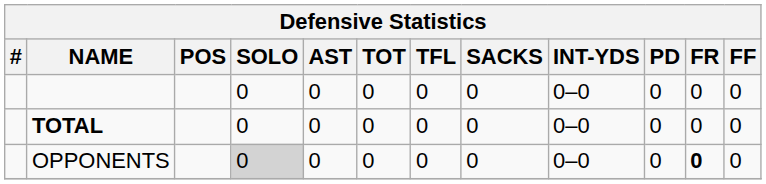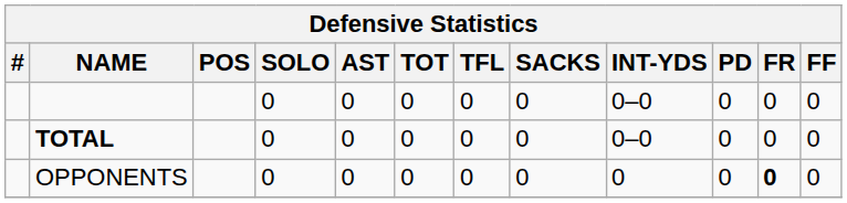OPPONENTS | SOLO: lightgrey background -> no background
OPPONENTS | INT-YDS: 0–0 -> 0
